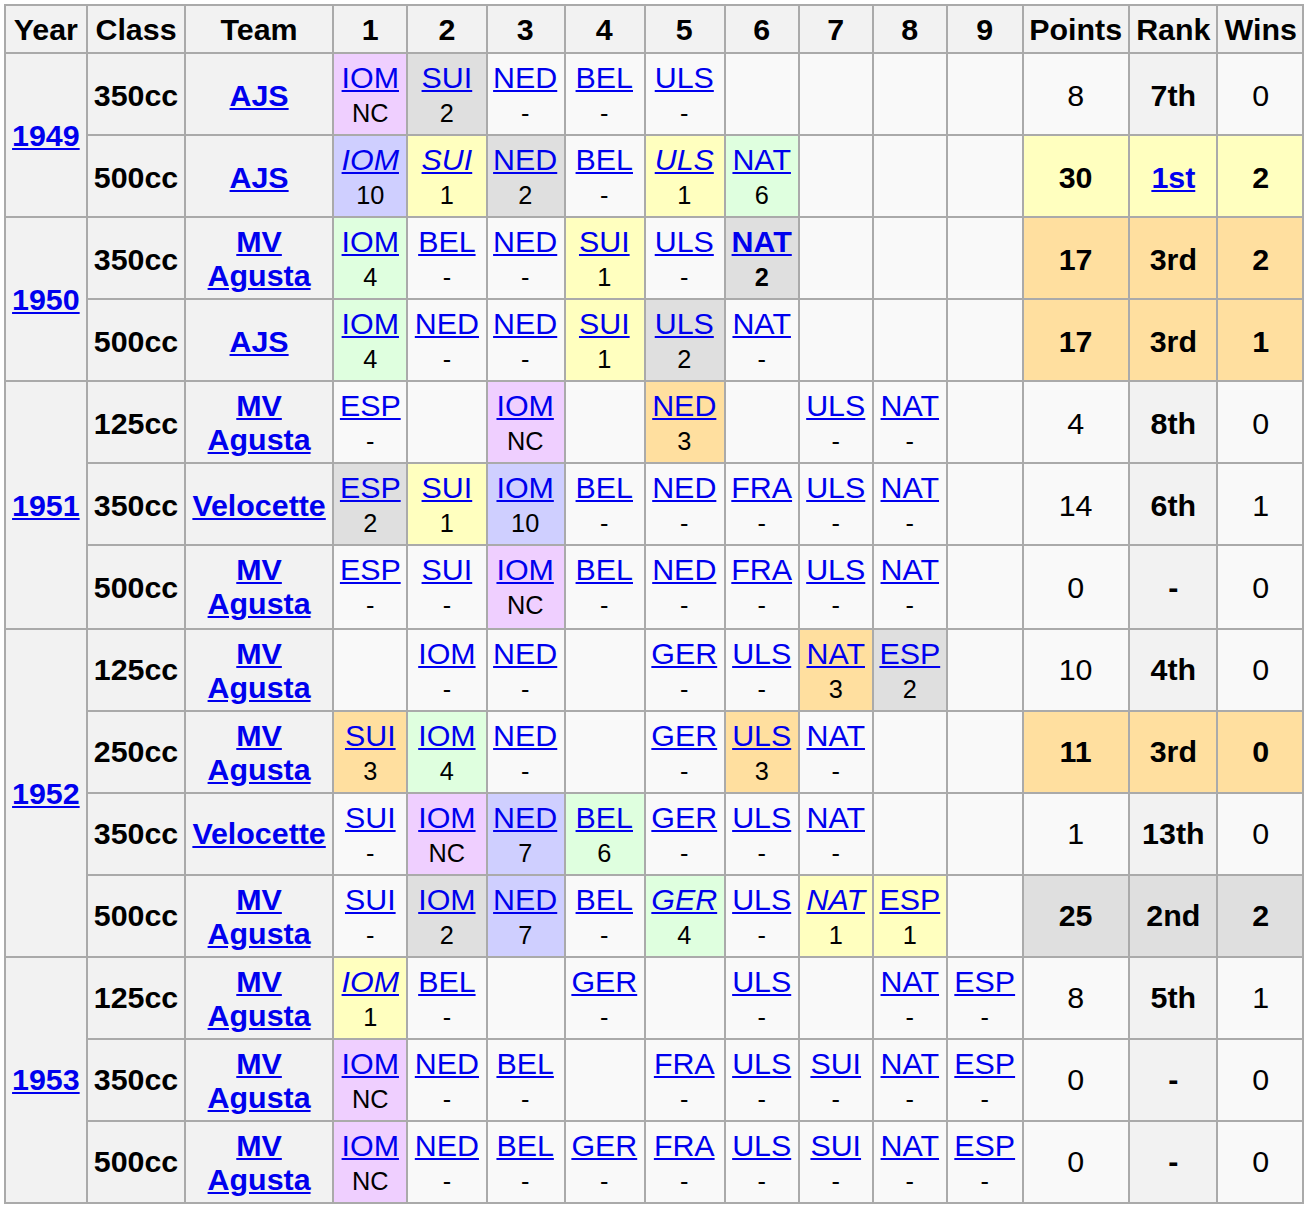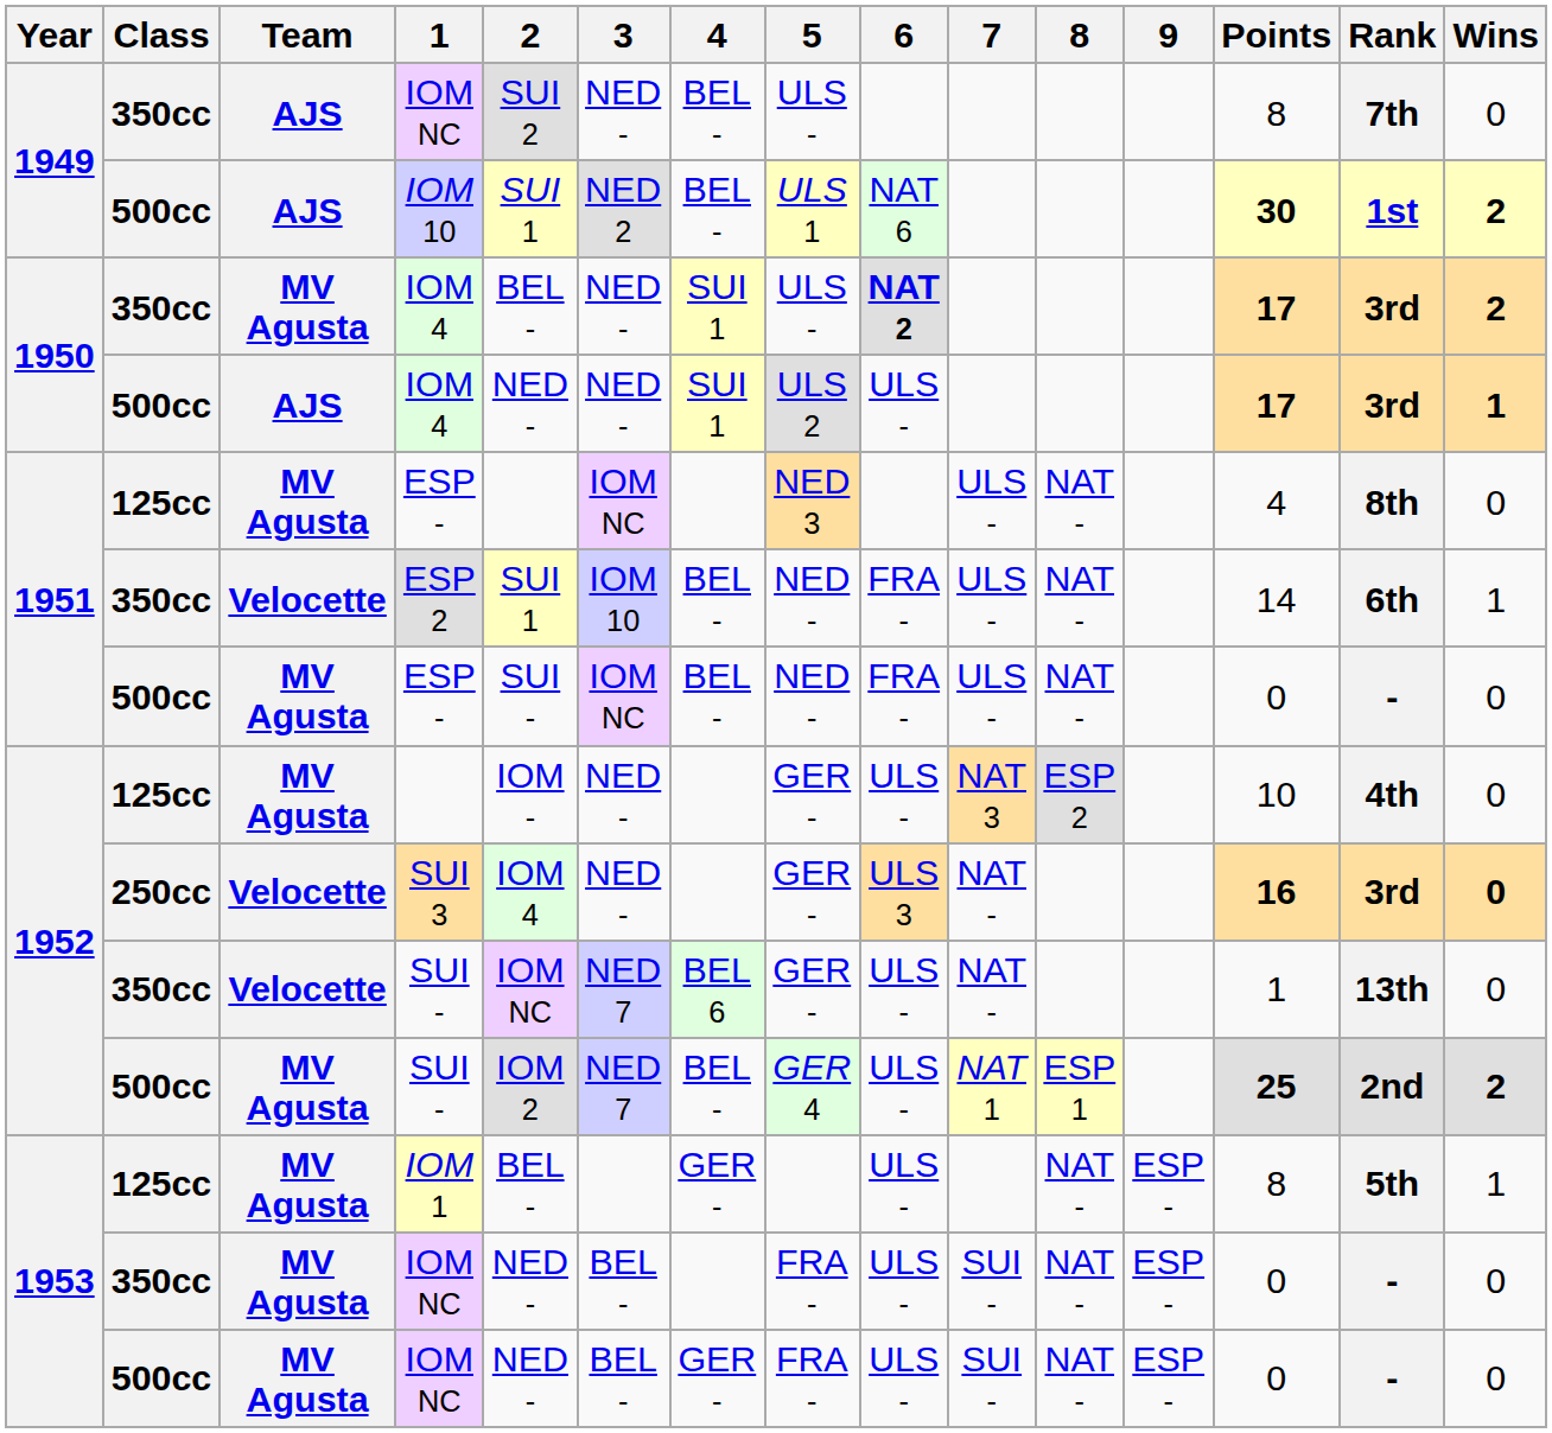500cc / IOM 4 | 6: NAT - -> ULS -
SUI 3 | Team: MV Agusta -> Velocette
SUI 3 | Points: 11 -> 16
